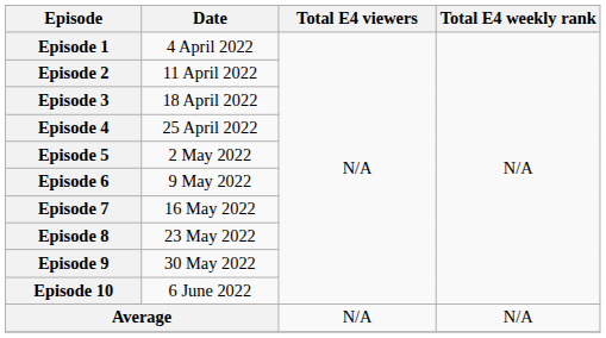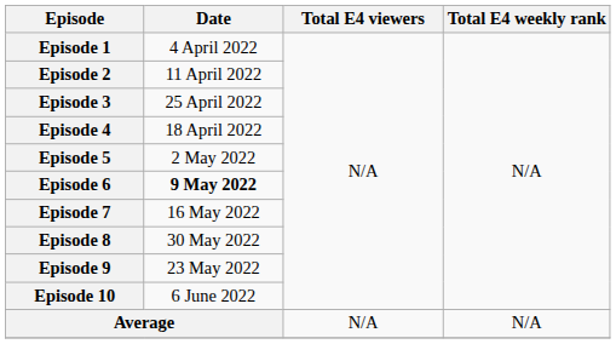Episode 3 | Date: 18 April 2022 -> 25 April 2022
Episode 4 | Date: 25 April 2022 -> 18 April 2022
Episode 6 | Date: normal -> bold
Episode 8 | Date: 23 May 2022 -> 30 May 2022
Episode 9 | Date: 30 May 2022 -> 23 May 2022
